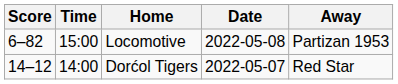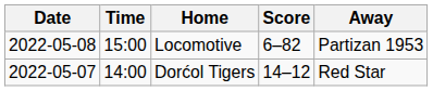columns swapped: Date <-> Score
